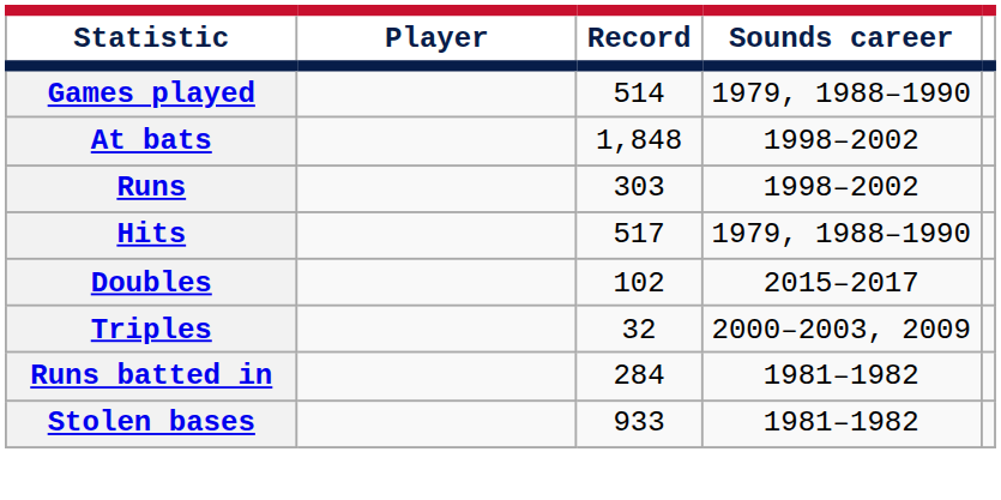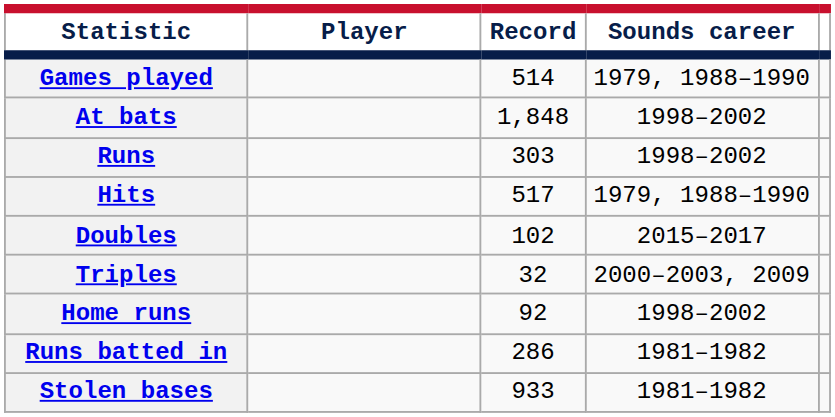+ row: Home runs | 92 | 1998–2002
Runs batted in | Record: 284 -> 286
